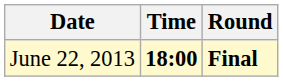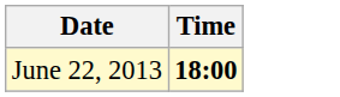- column: Round | Final
